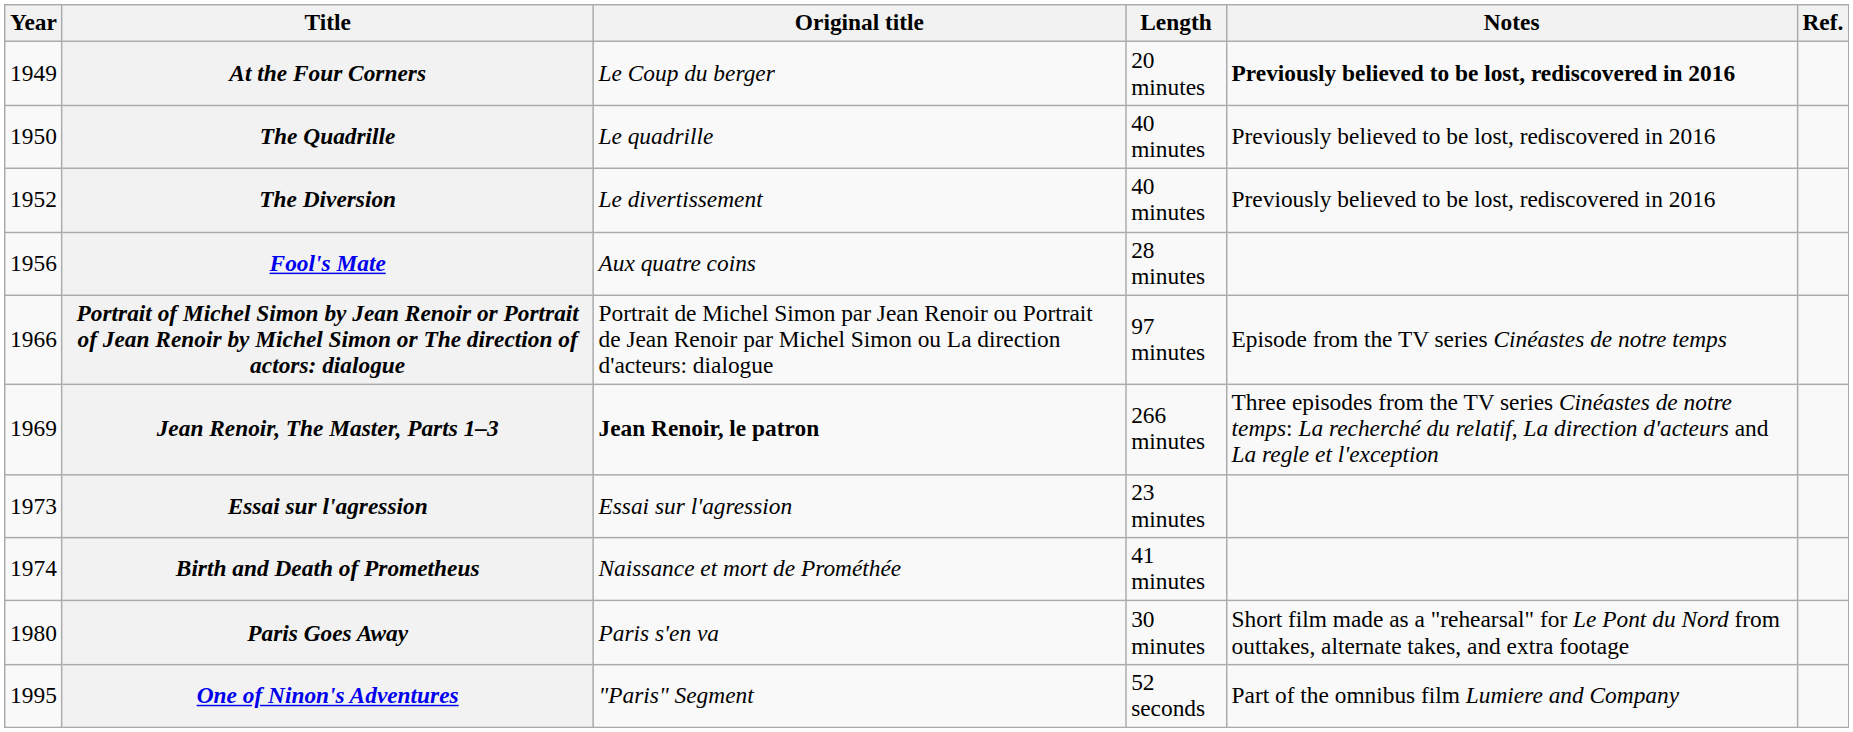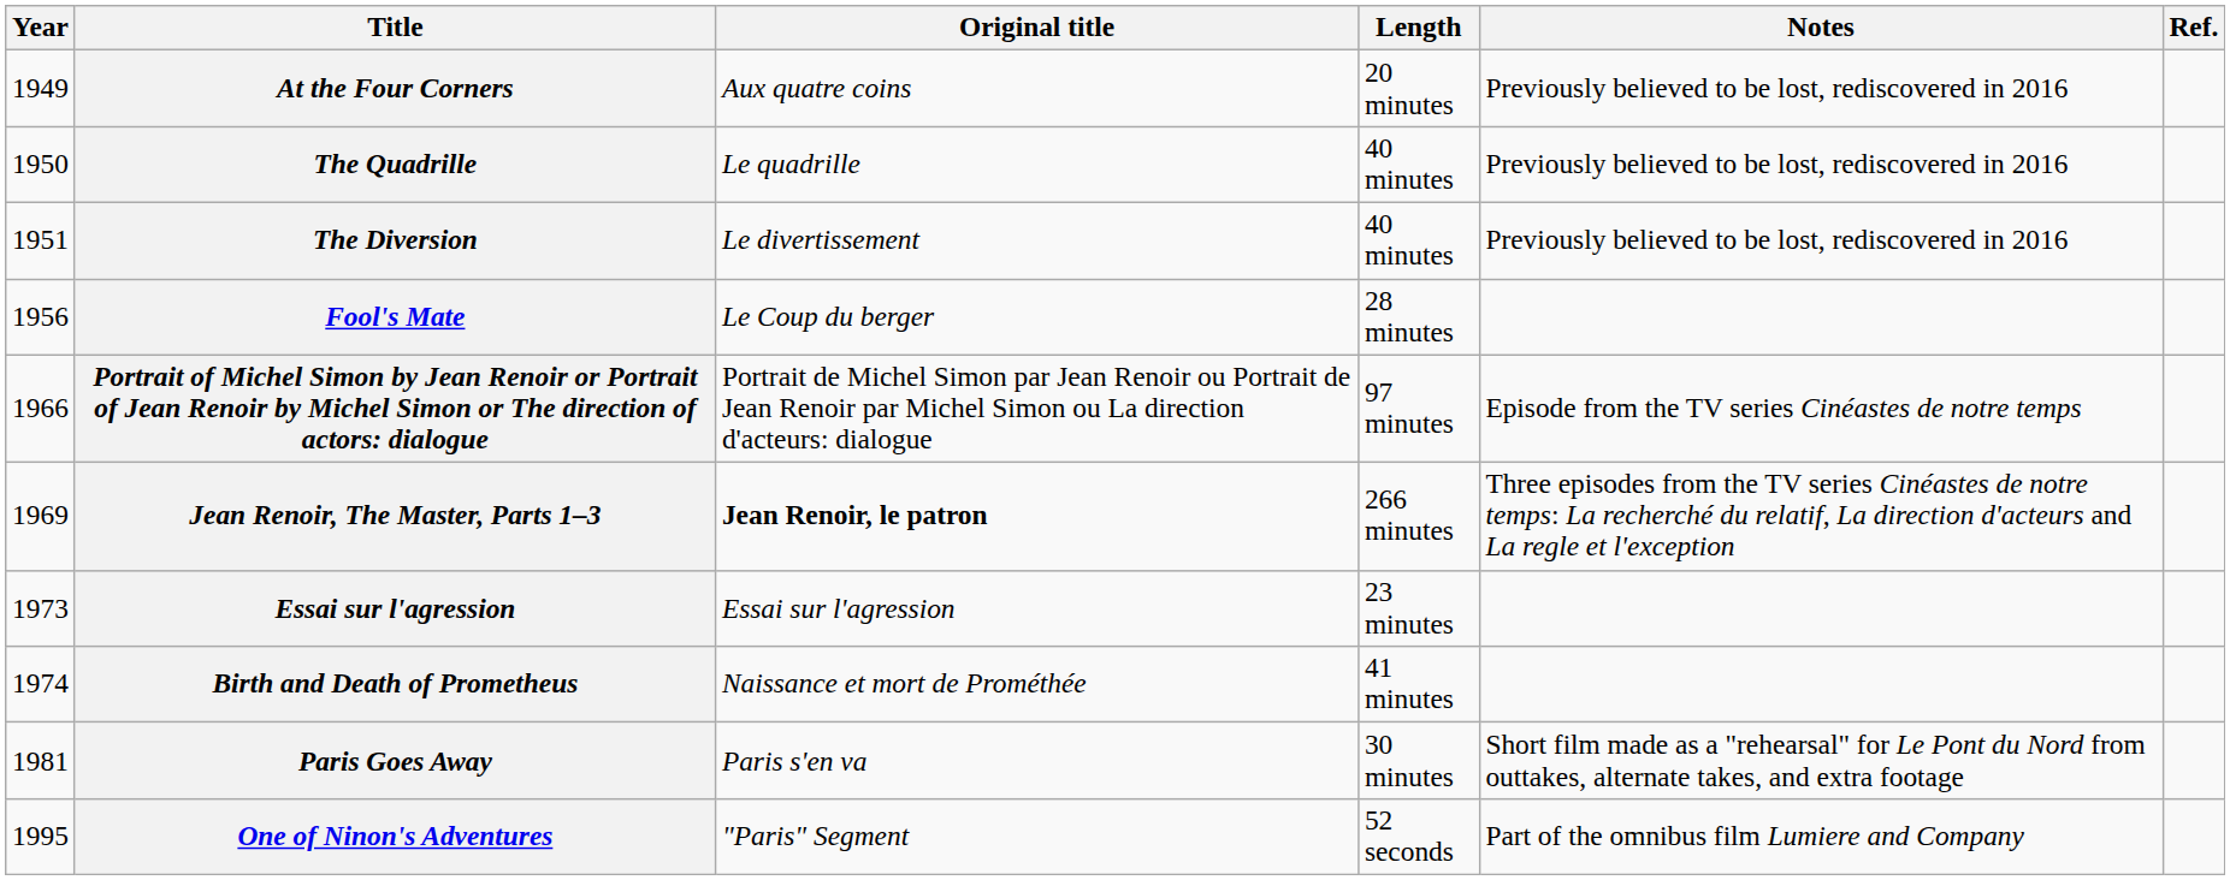At the Four Corners | Original title: Le Coup du berger -> Aux quatre coins
At the Four Corners | Notes: bold -> normal
The Diversion | Year: 1952 -> 1951
Fool's Mate | Original title: Aux quatre coins -> Le Coup du berger
Paris Goes Away | Year: 1980 -> 1981
